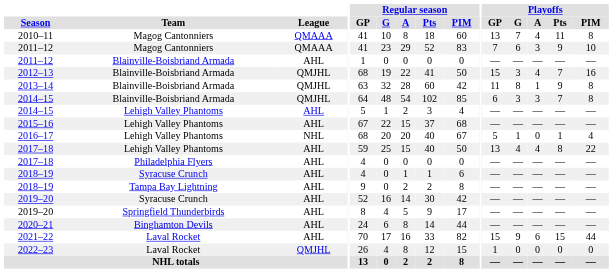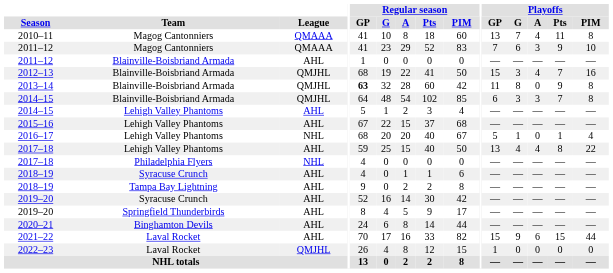2013–14 | Regular season / GP: normal -> bold
2013–14 | Playoffs / A: 1 -> 0
2017–18 / Philadelphia Flyers | League: AHL -> NHL
